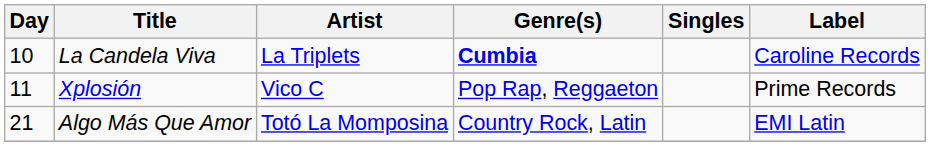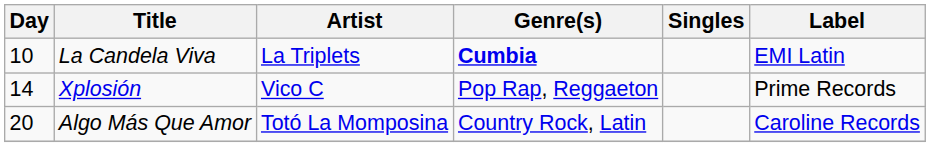La Candela Viva | Label: Caroline Records -> EMI Latin
Xplosión | Day: 11 -> 14
Algo Más Que Amor | Day: 21 -> 20
Algo Más Que Amor | Label: EMI Latin -> Caroline Records
